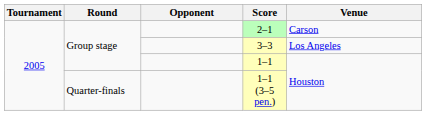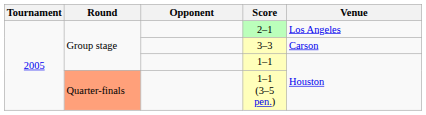2–1 | Venue: Carson -> Los Angeles
3–3 | Venue: Los Angeles -> Carson
1–1 (3–5 pen.) | Round: no background -> lightsalmon background
